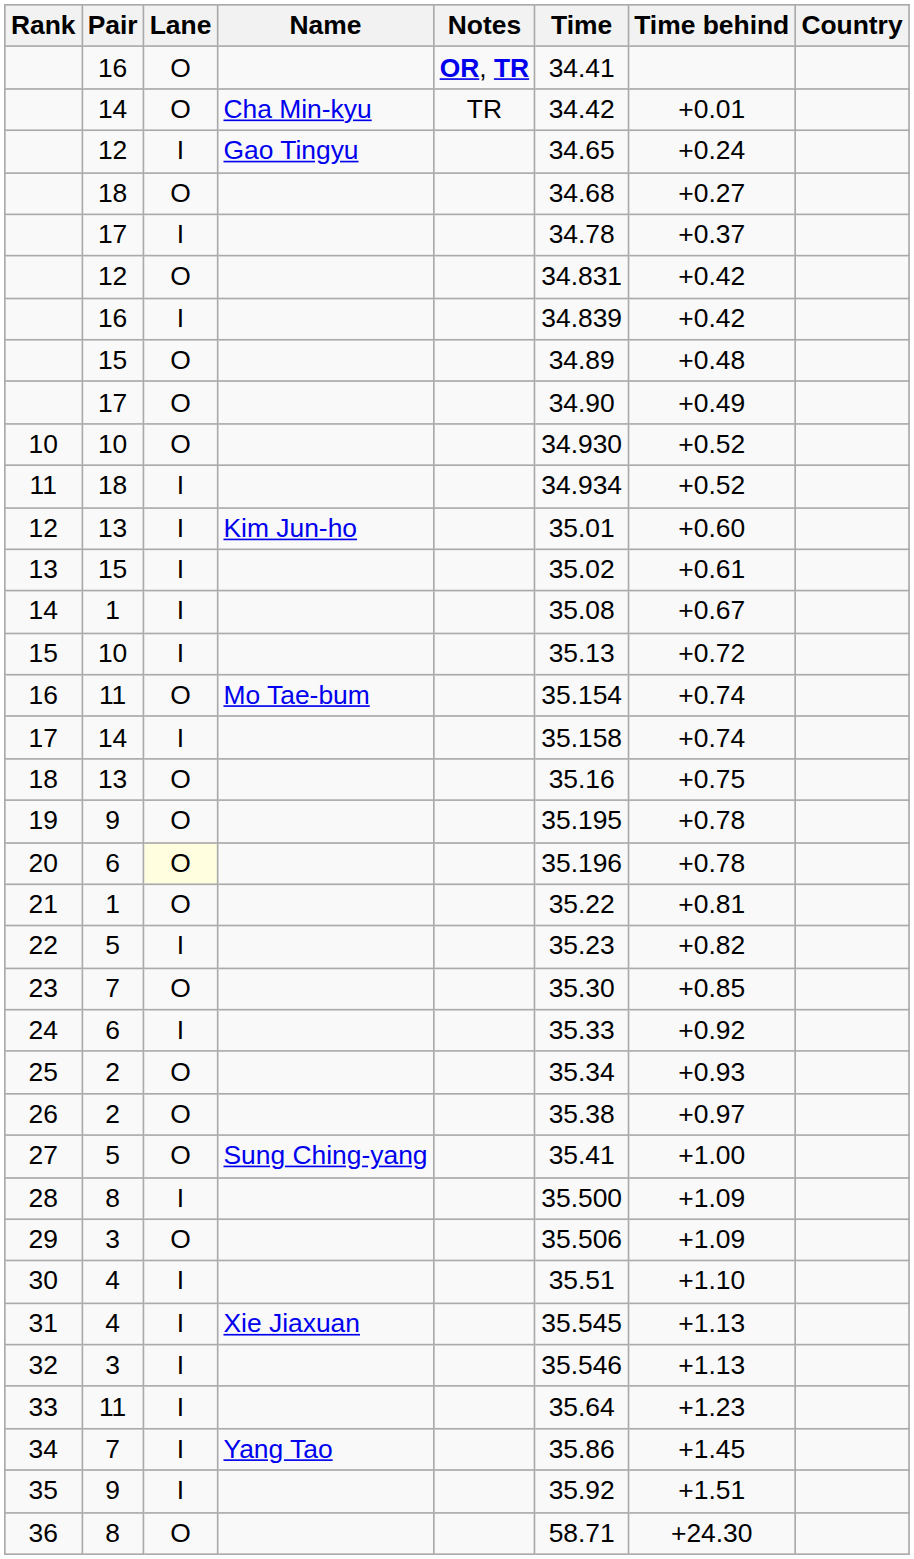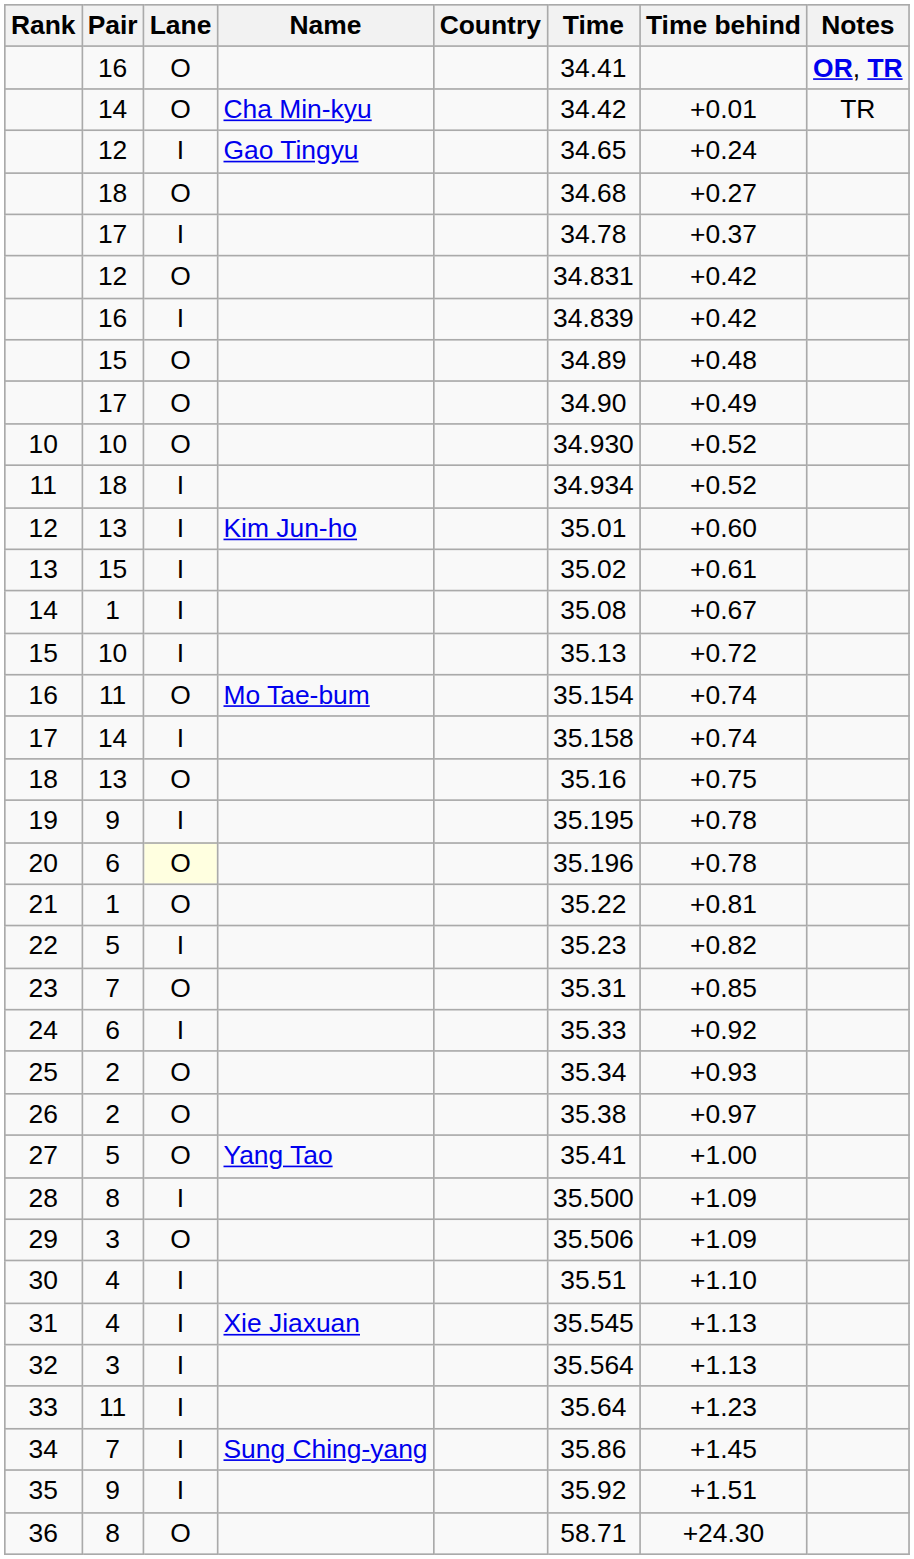columns swapped: Country <-> Notes
19 | Lane: O -> I
23 | Time: 35.30 -> 35.31
27 | Name: Sung Ching-yang -> Yang Tao
32 | Time: 35.546 -> 35.564
34 | Name: Yang Tao -> Sung Ching-yang
